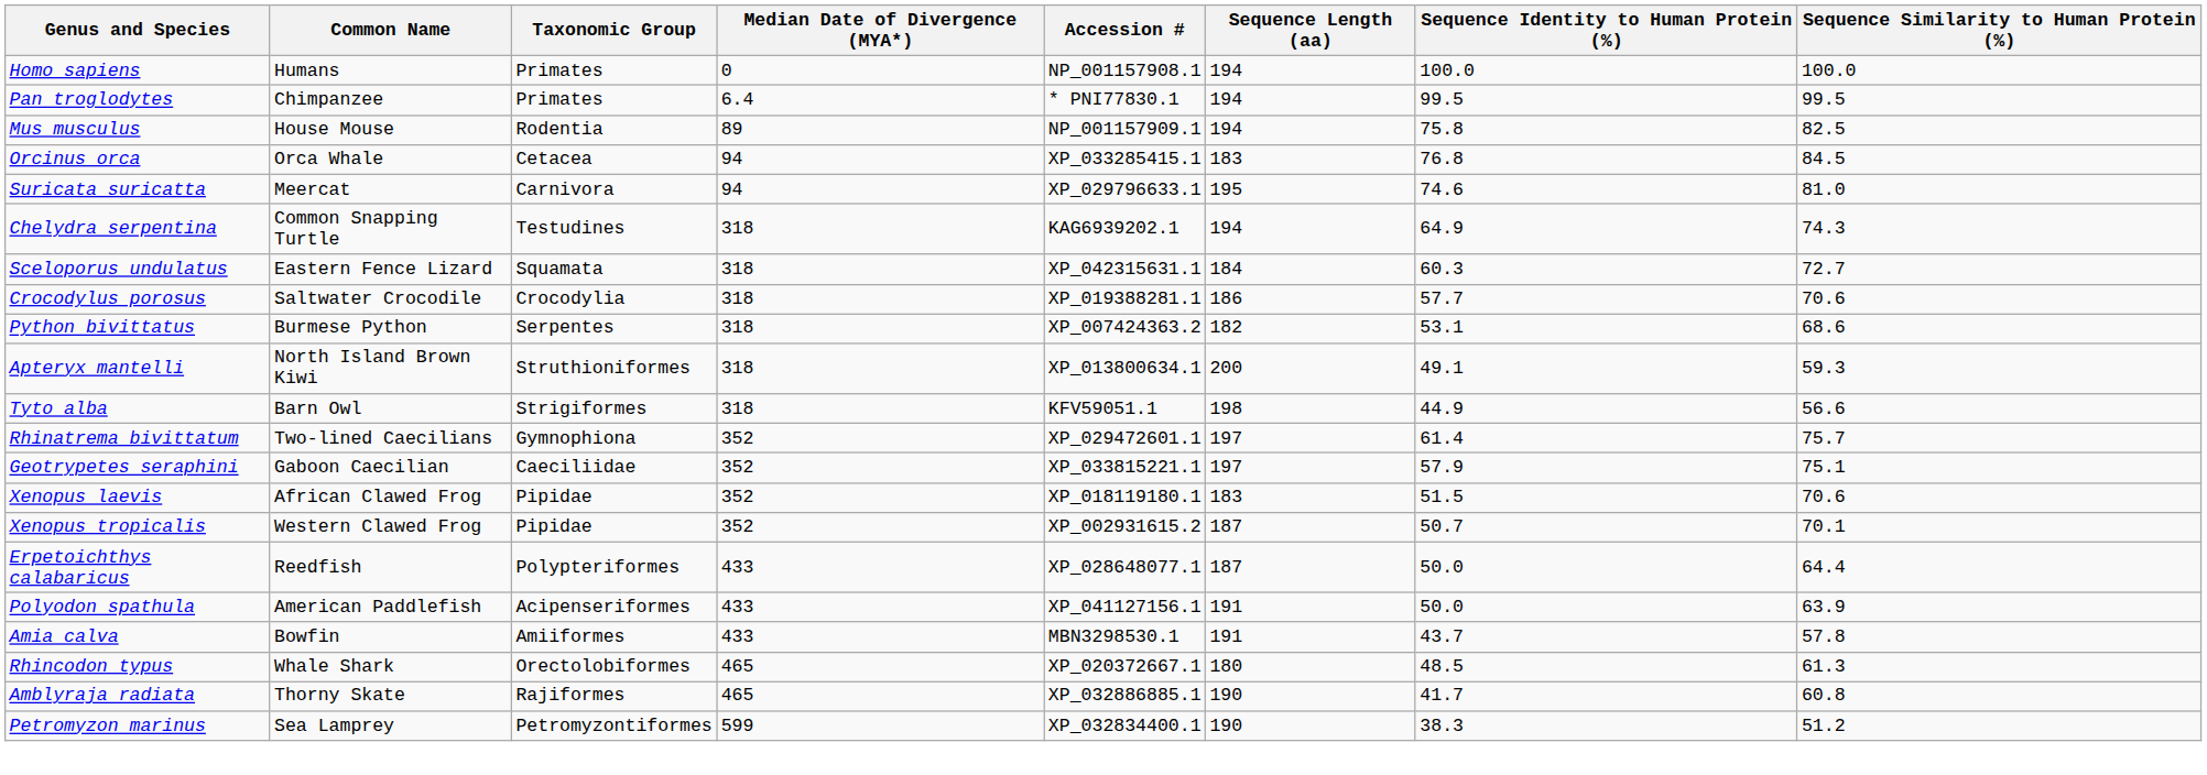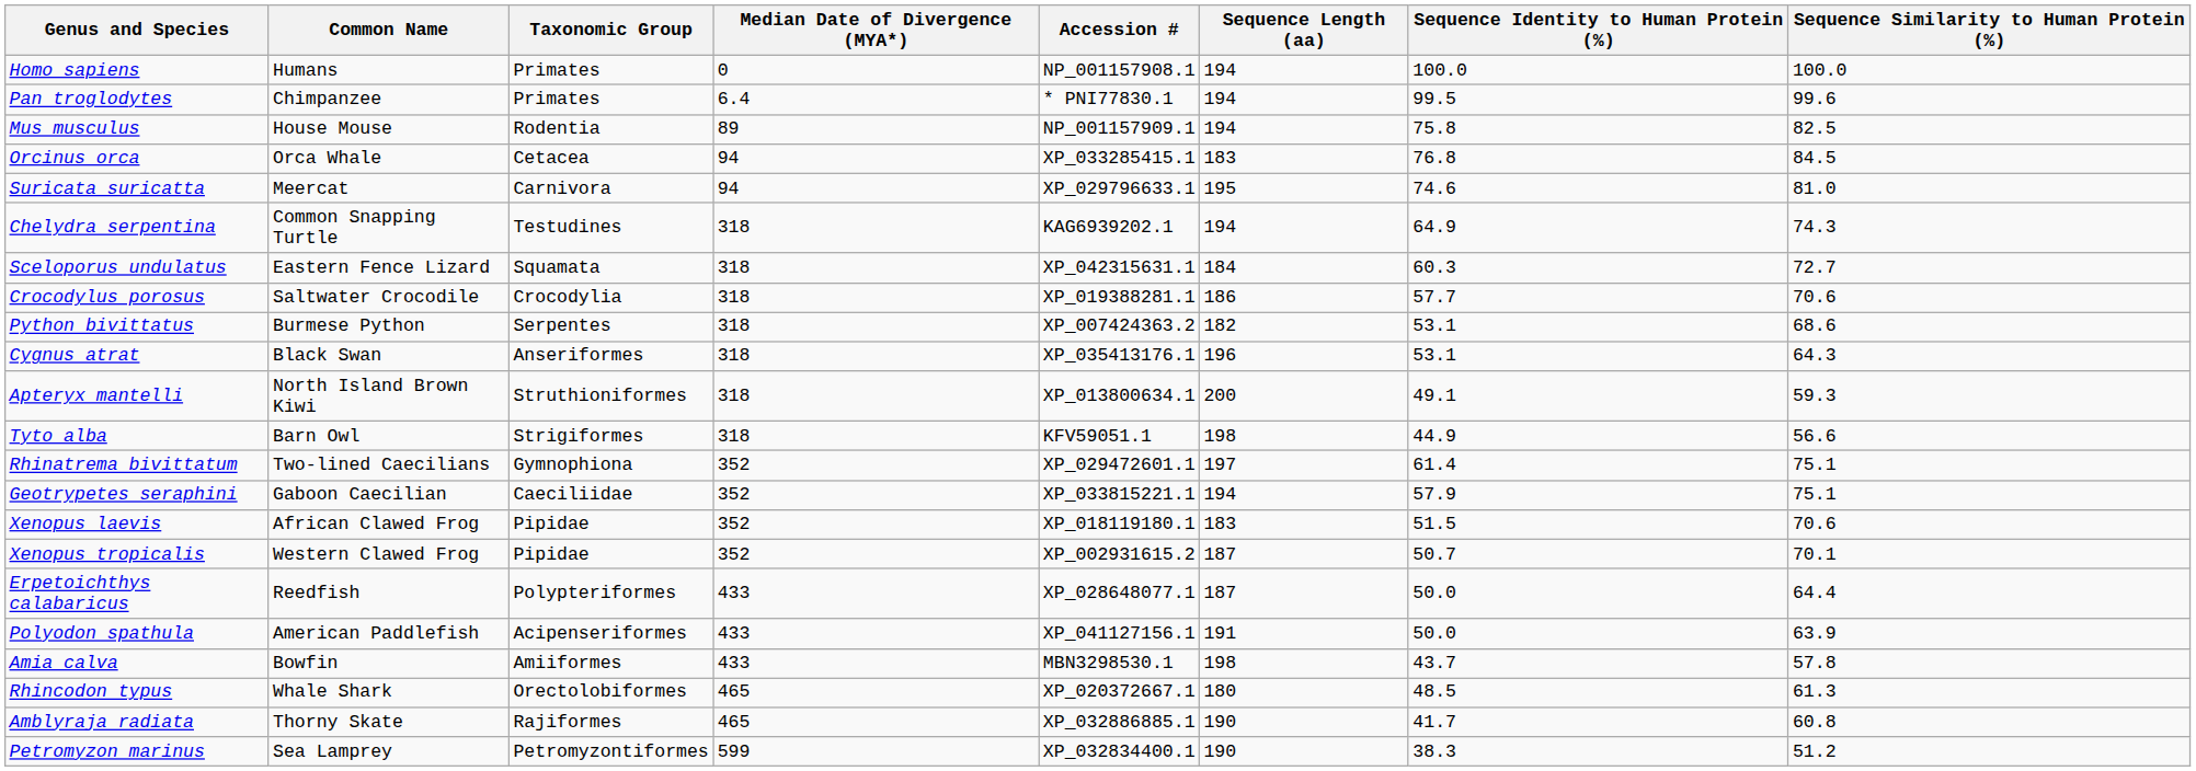Pan troglodytes | Sequence Similarity to Human Protein (%): 99.5 -> 99.6
+ row: Cygnus atrat | Black Swan | Anseriformes | 318 | XP_035413176.1 | 196 | 53.1 | 64.3
Rhinatrema bivittatum | Sequence Similarity to Human Protein (%): 75.7 -> 75.1
Geotrypetes seraphini | Sequence Length (aa): 197 -> 194
Amia calva | Sequence Length (aa): 191 -> 198
